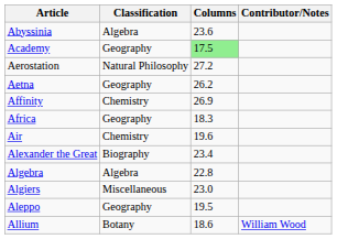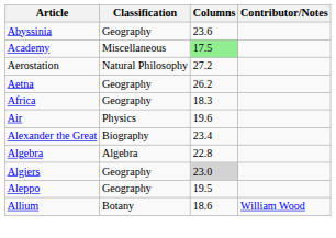Abyssinia | Classification: Algebra -> Geography
Academy | Classification: Geography -> Miscellaneous
- row: Affinity | Chemistry | 26.9
Air | Classification: Chemistry -> Physics
Algiers | Classification: Miscellaneous -> Geography
Algiers | Columns: no background -> lightgrey background
